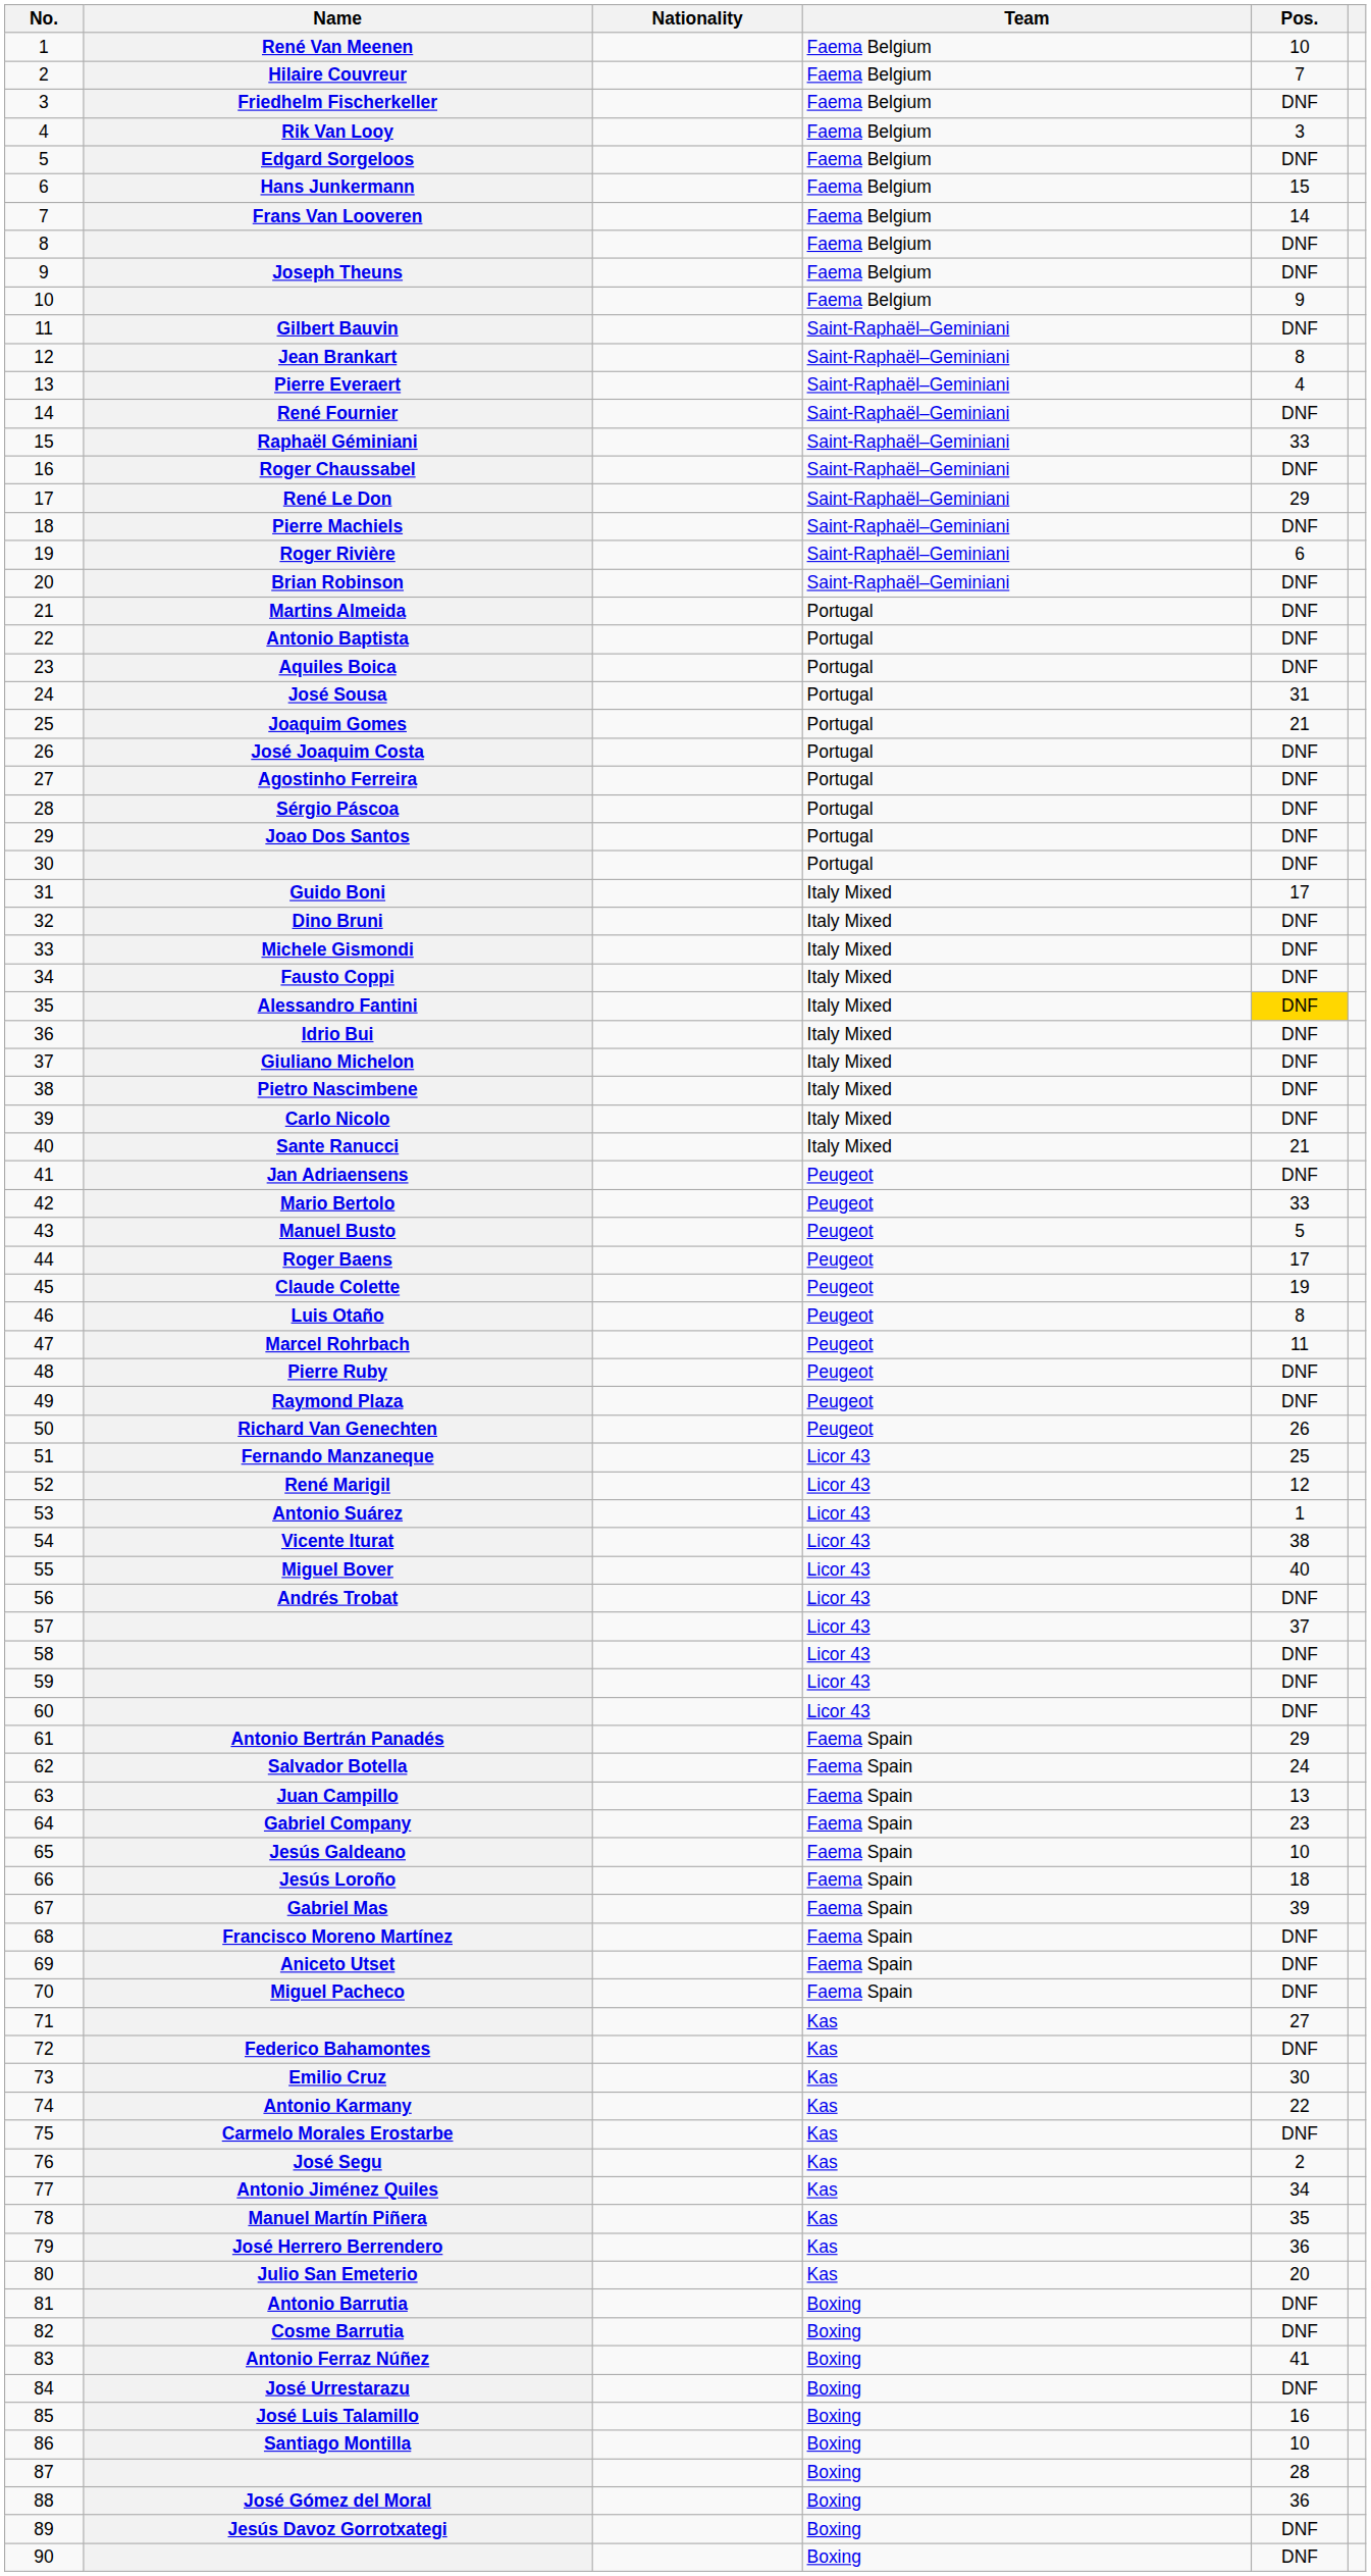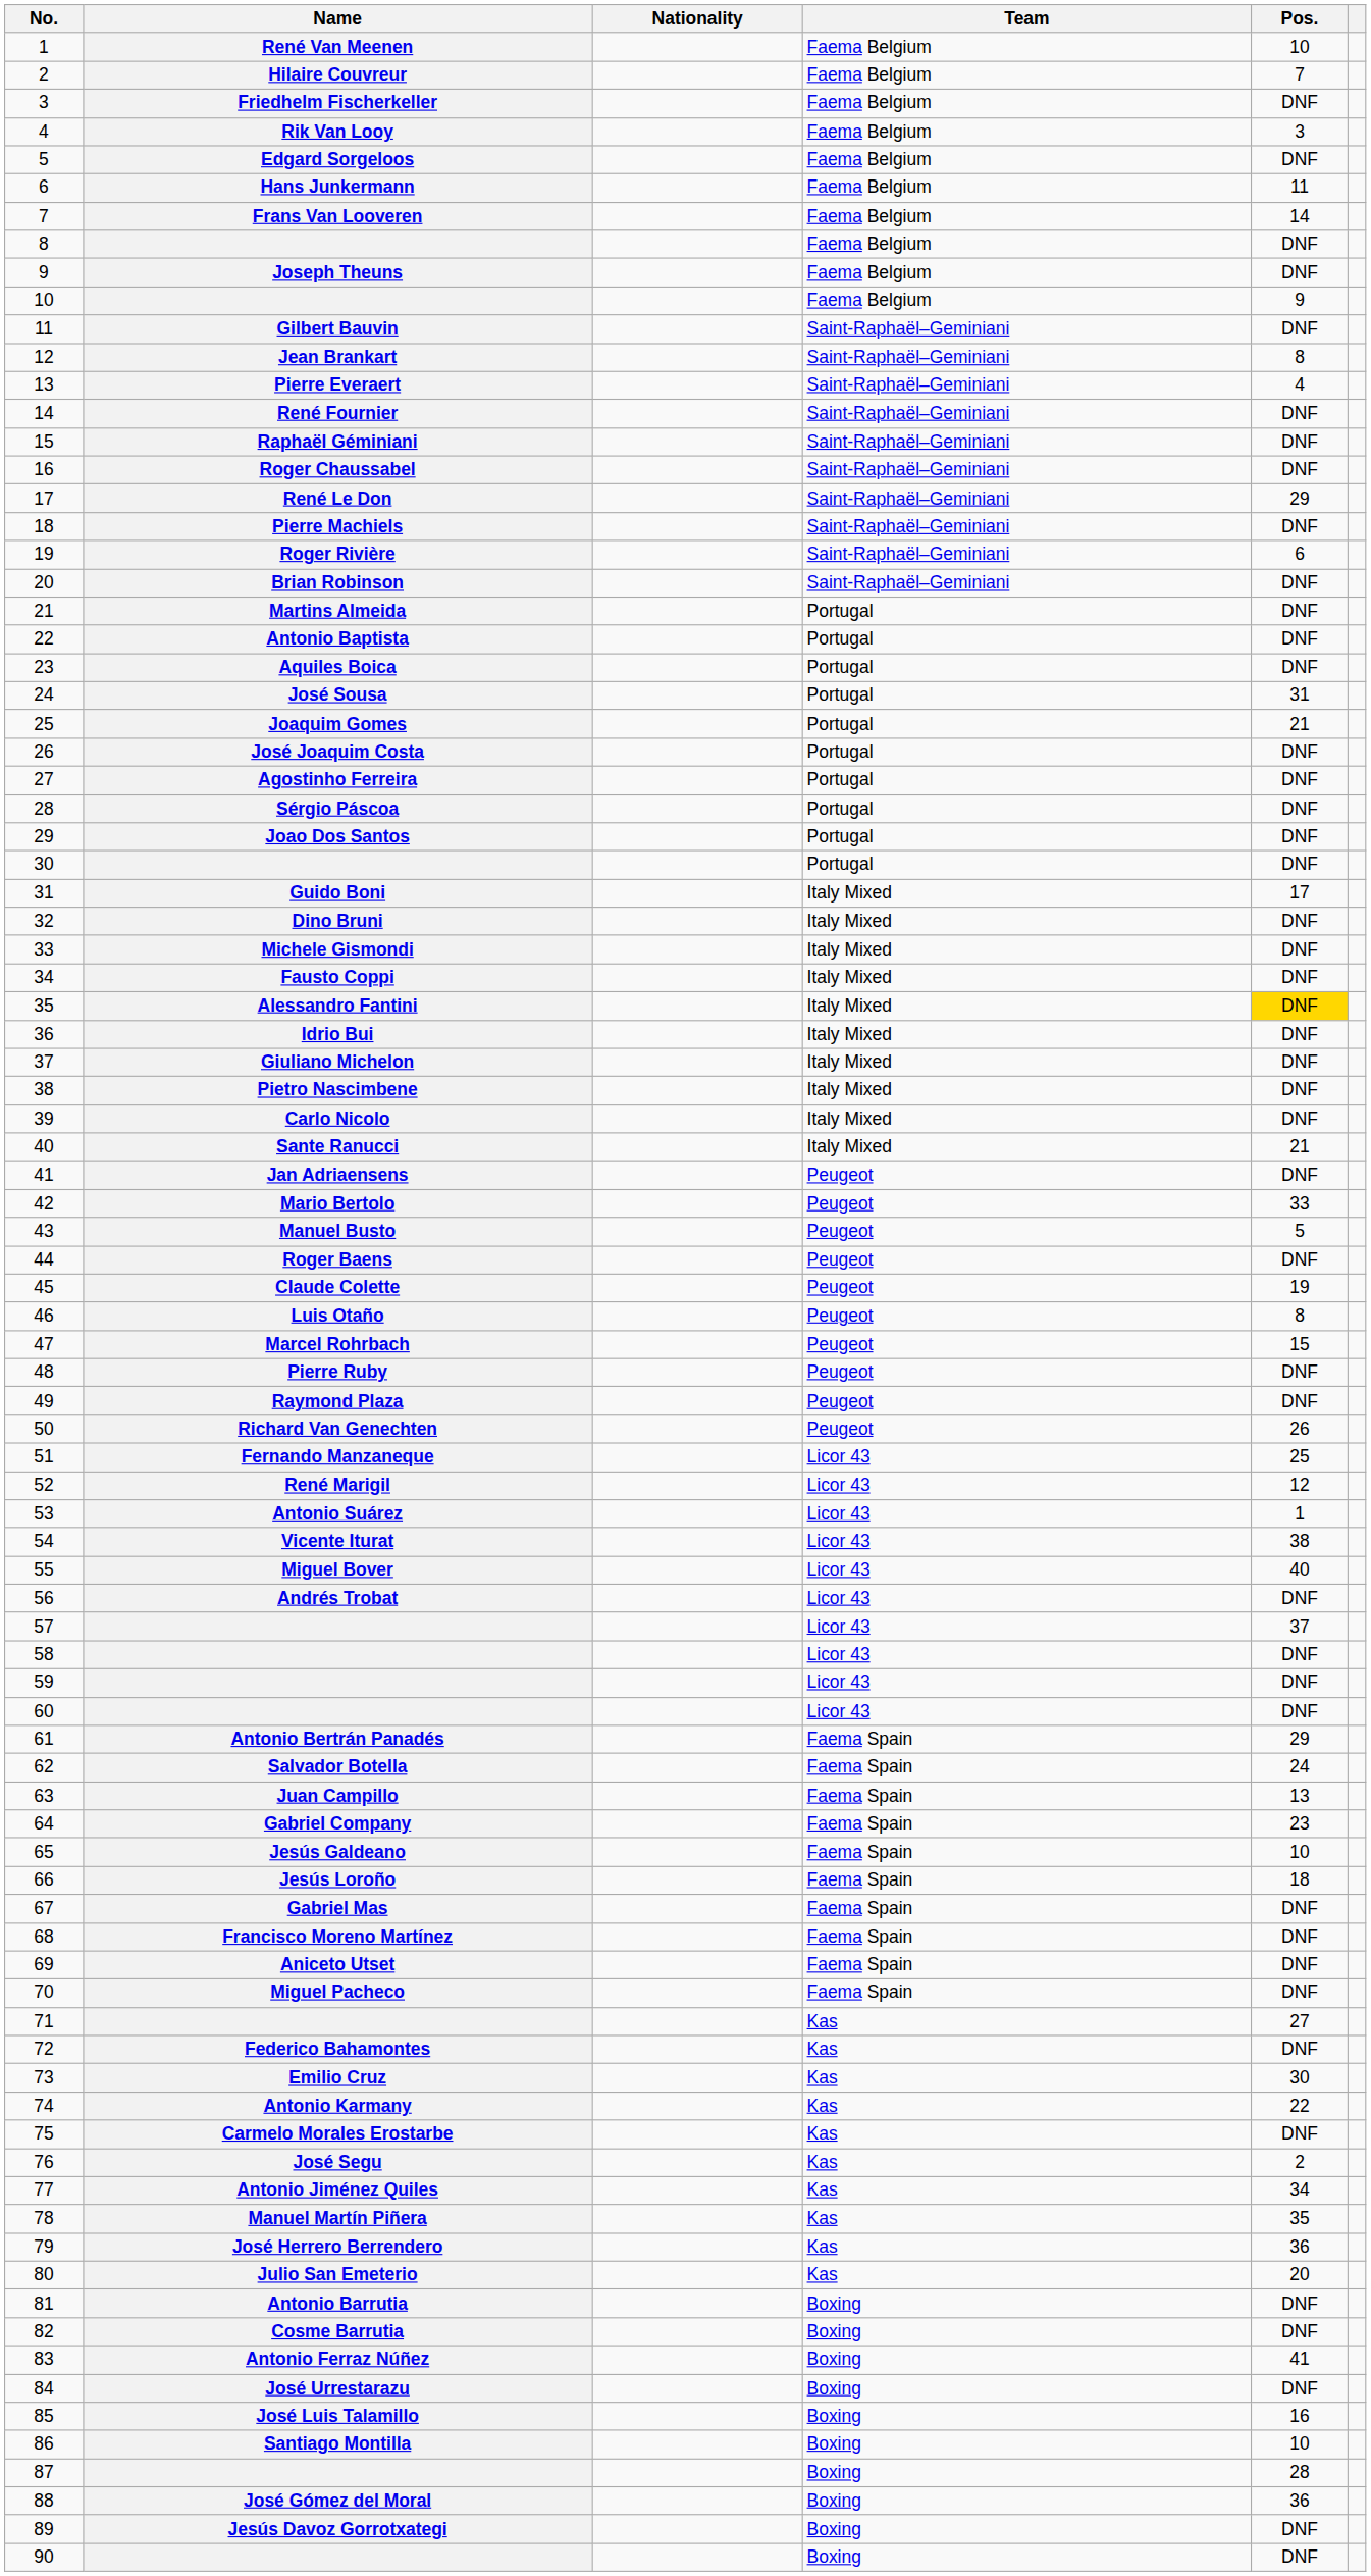Hans Junkermann | Pos.: 15 -> 11
Raphaël Géminiani | Pos.: 33 -> DNF
Roger Baens | Pos.: 17 -> DNF
Marcel Rohrbach | Pos.: 11 -> 15
Gabriel Mas | Pos.: 39 -> DNF
